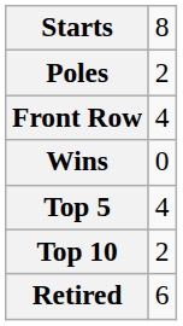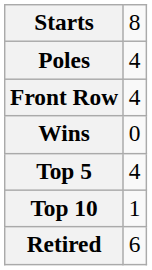Poles | column 2: 2 -> 4
Top 10 | column 2: 2 -> 1
